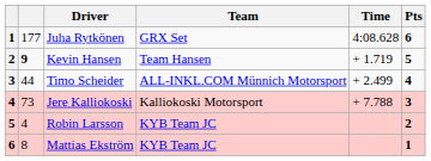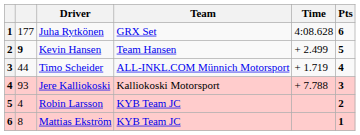Kevin Hansen | Time: + 1.719 -> + 2.499
Timo Scheider | Time: + 2.499 -> + 1.719
Jere Kalliokoski | column 2: 73 -> 93
